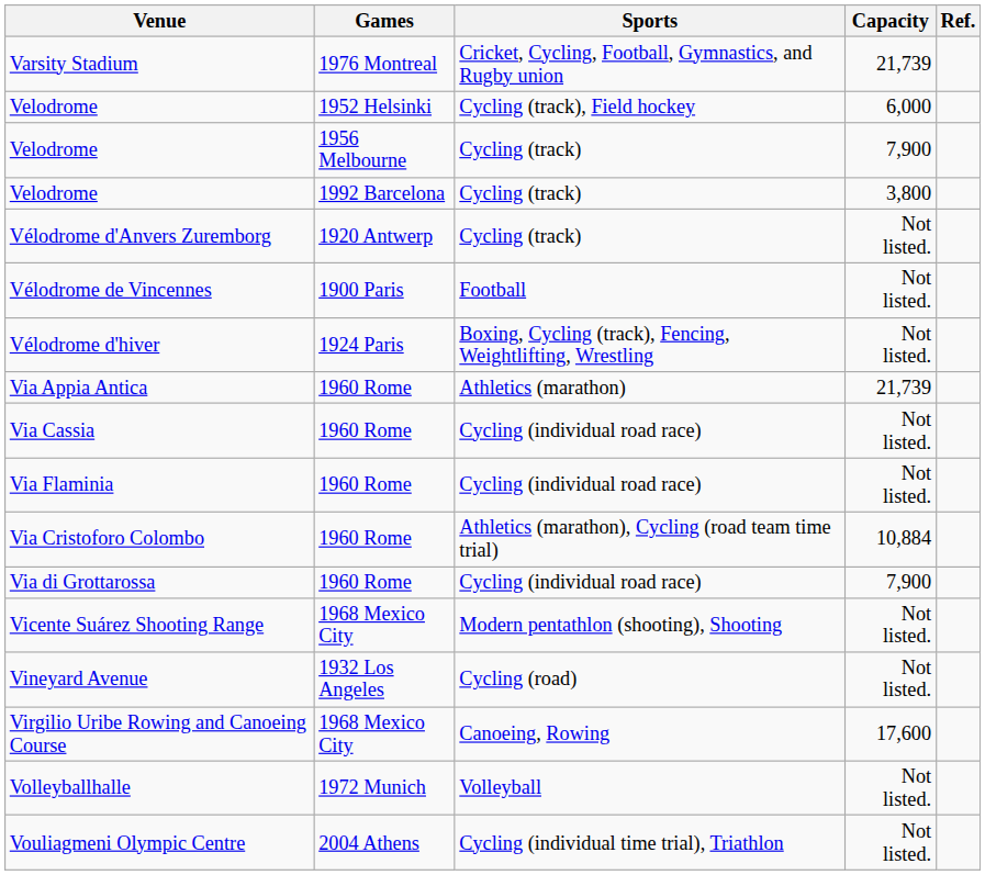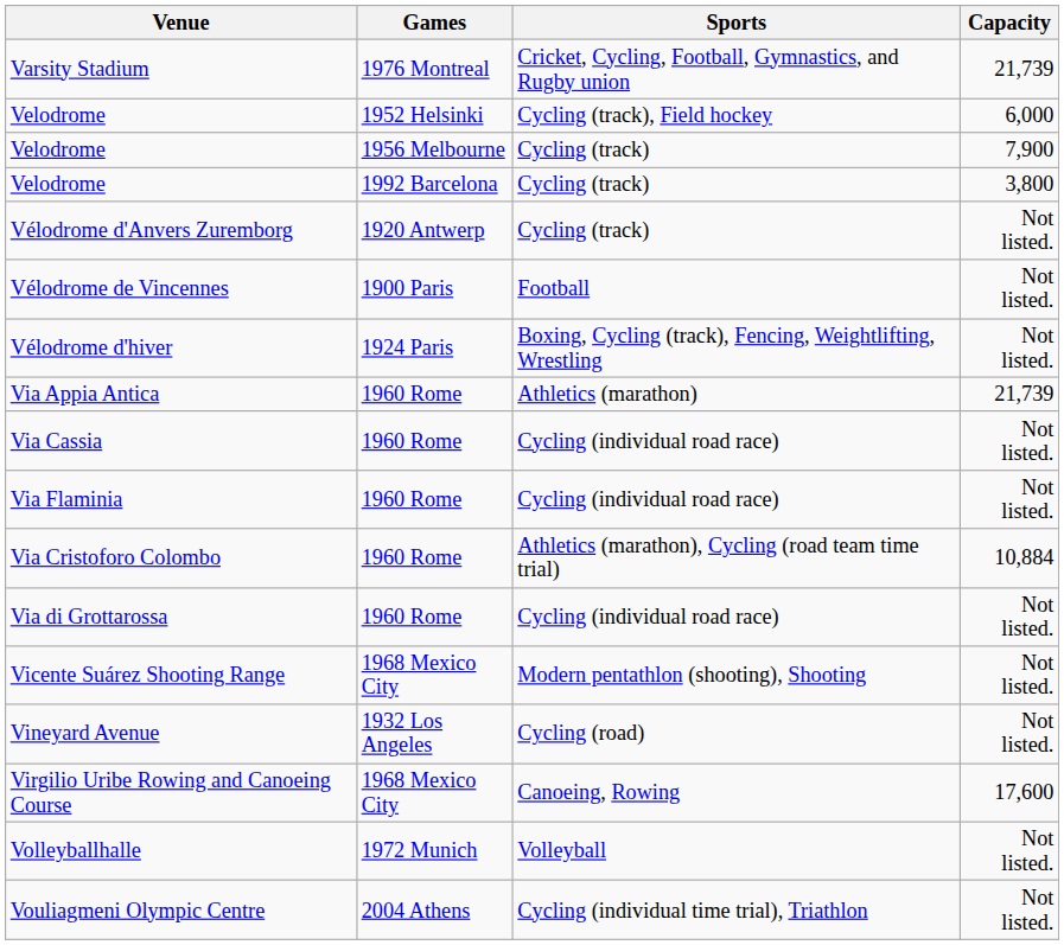- column: Ref.
Via di Grottarossa | Capacity: 7,900 -> Not listed.
